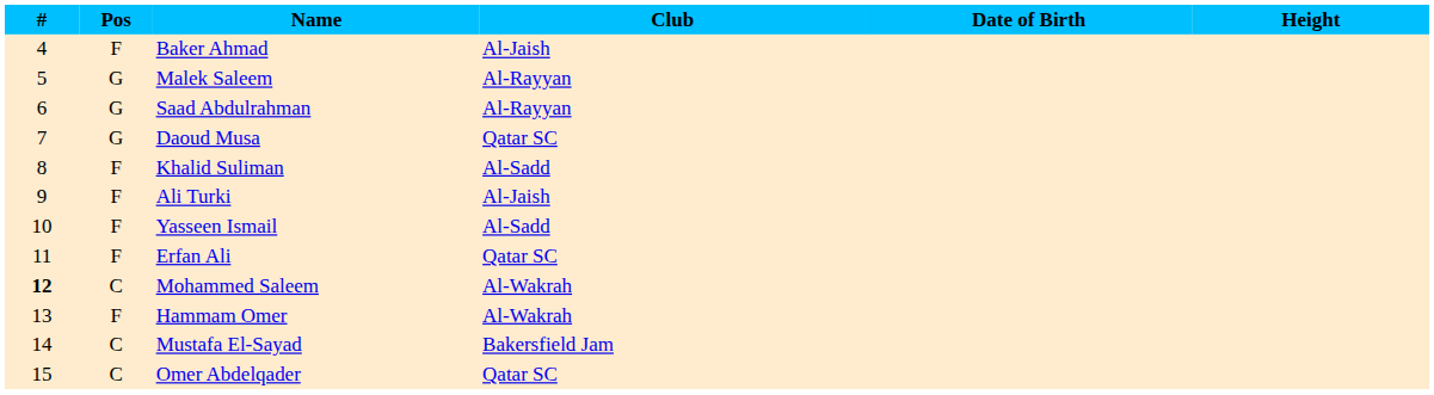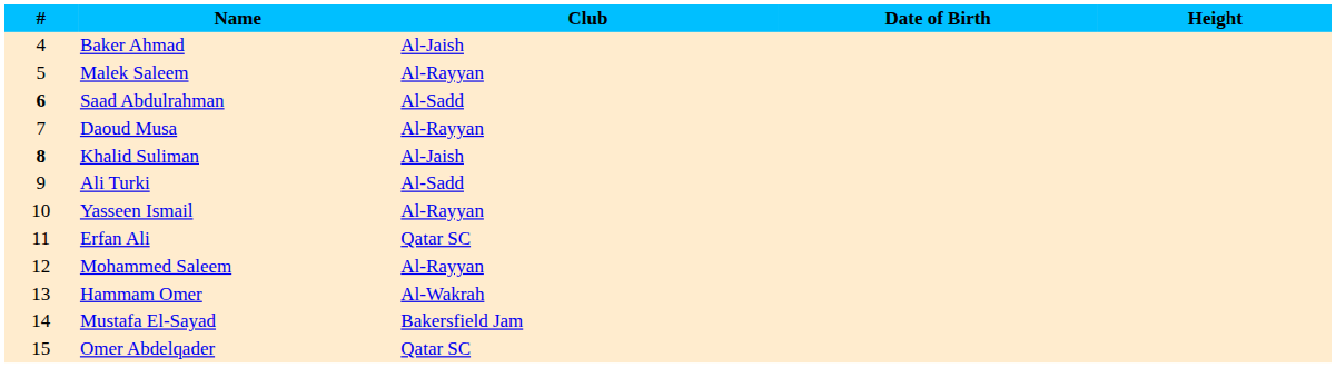- column: Pos | F | G | G | G | F | F | F | F | C | F | C | C
Saad Abdulrahman | #: normal -> bold
Saad Abdulrahman | Club: Al-Rayyan -> Al-Sadd
Daoud Musa | Club: Qatar SC -> Al-Rayyan
Khalid Suliman | #: normal -> bold
Khalid Suliman | Club: Al-Sadd -> Al-Jaish
Ali Turki | Club: Al-Jaish -> Al-Sadd
Yasseen Ismail | Club: Al-Sadd -> Al-Rayyan
Mohammed Saleem | #: bold -> normal
Mohammed Saleem | Club: Al-Wakrah -> Al-Rayyan
